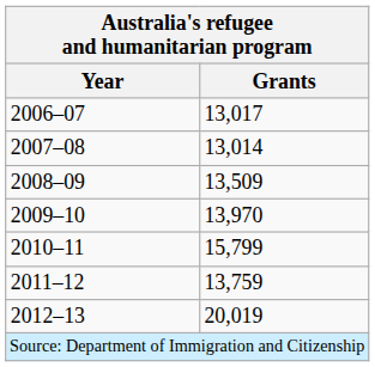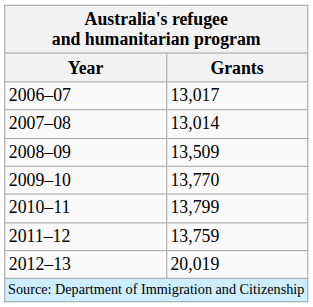2009–10 | Grants: 13,970 -> 13,770
2010–11 | Grants: 15,799 -> 13,799
